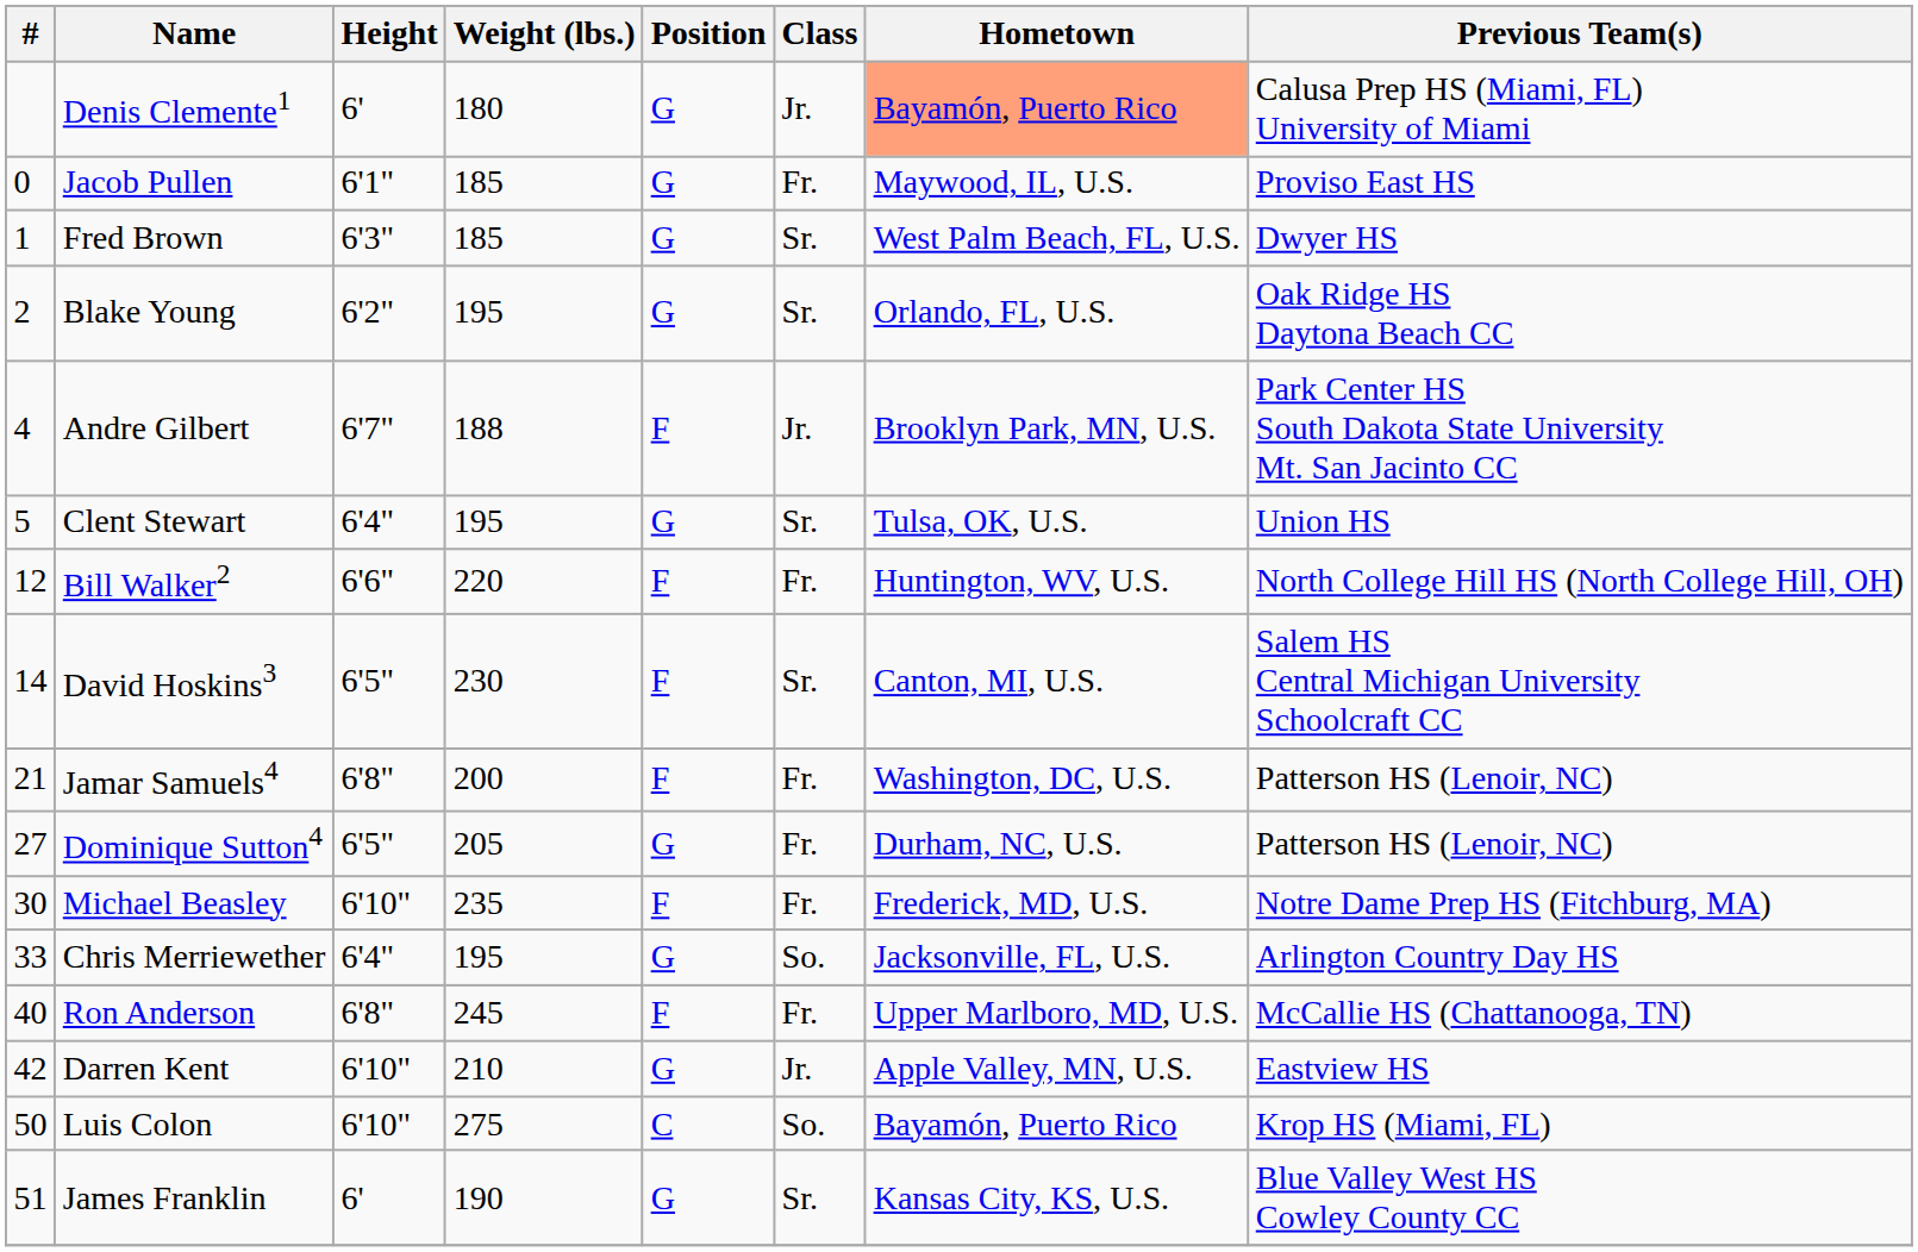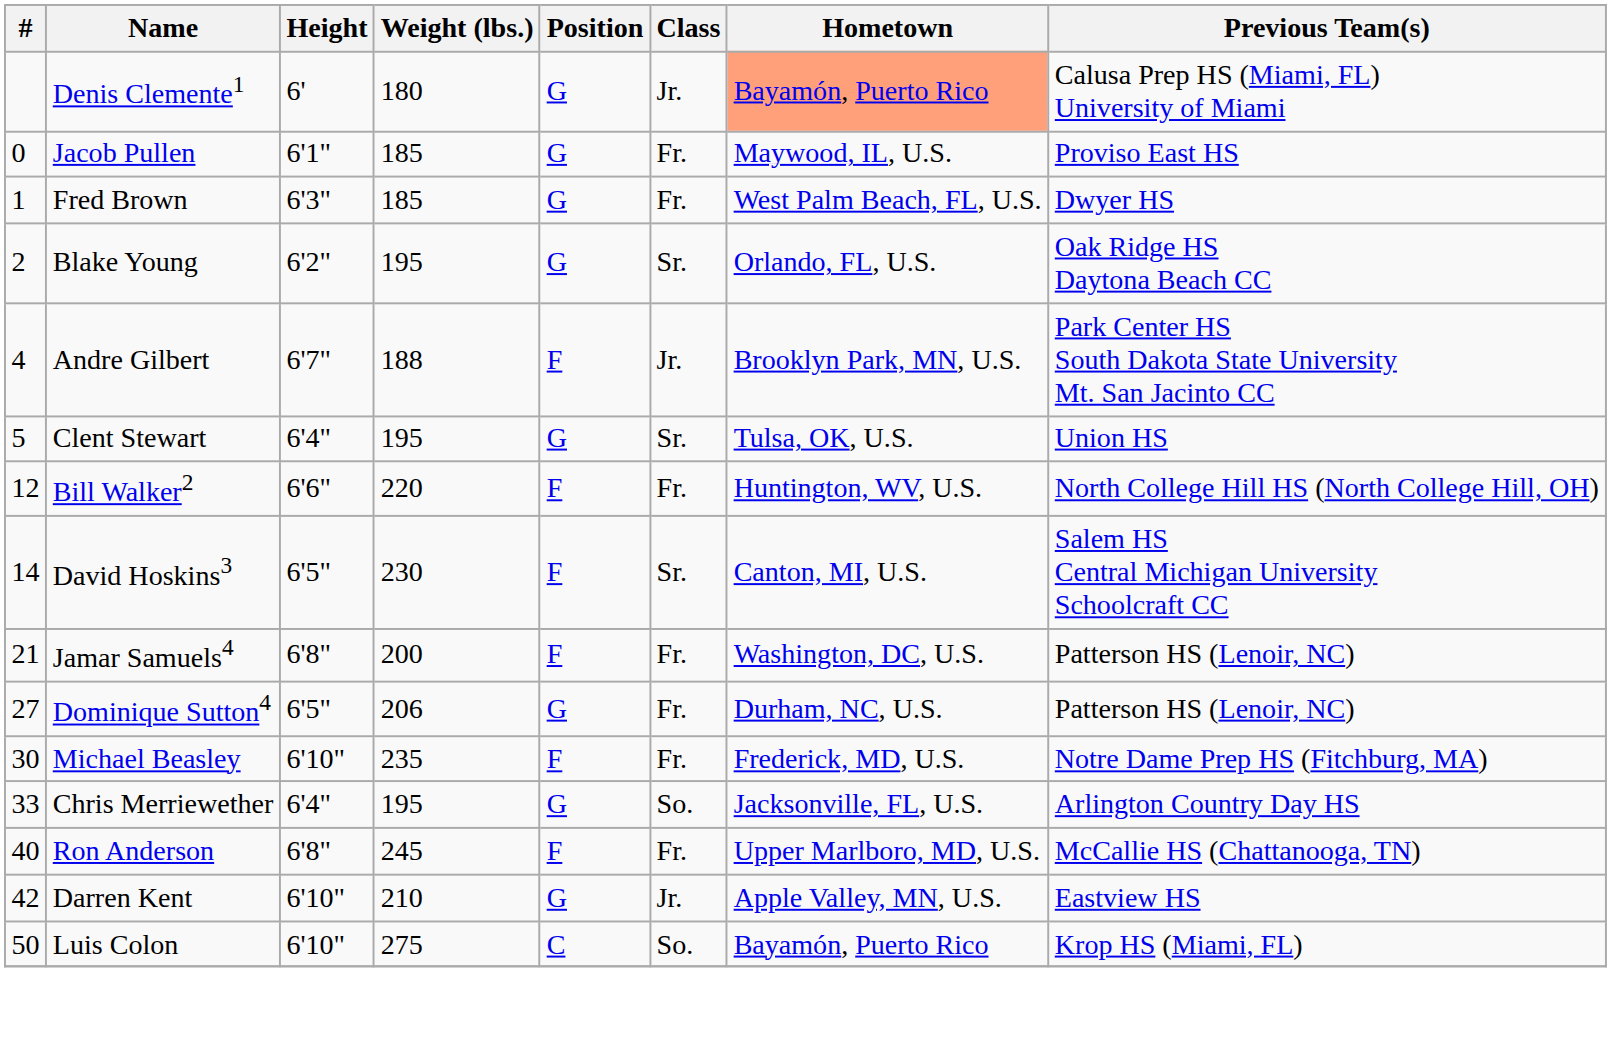Fred Brown | Class: Sr. -> Fr.
Dominique Sutton4 | Weight (lbs.): 205 -> 206
- row: 51 | James Franklin | 6' | 190 | G | Sr. | Kansas City, KS, U.S. | Blue Valley West HS Cowley County CC
